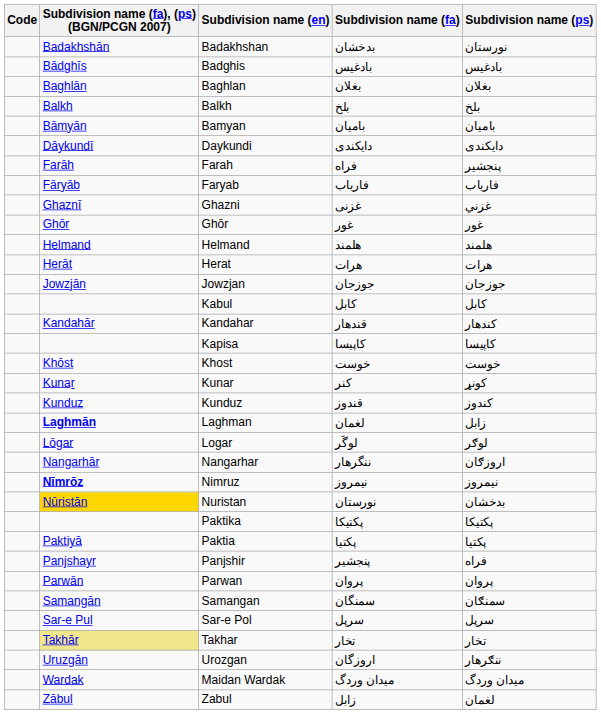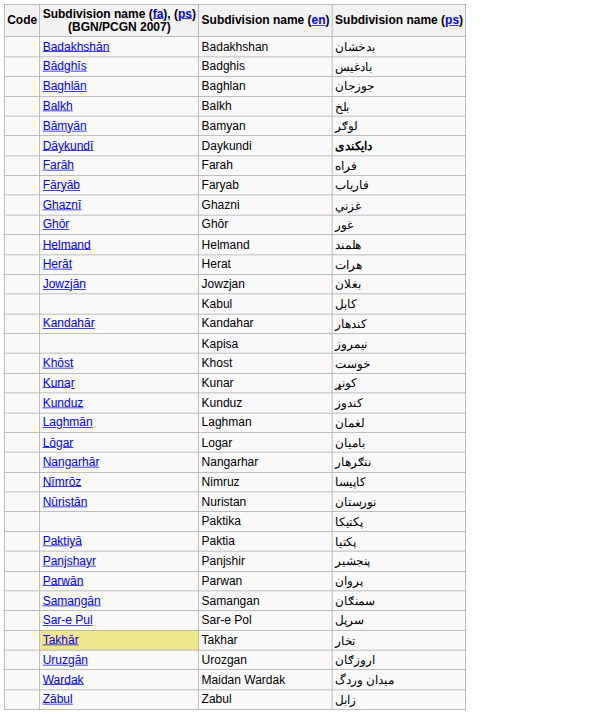- column: Subdivision name (fa) | بدخشان | بادغیس | بغلان | بلخ | بامیان | دایکندی | فراه | فاریاب | غزنى | غور | هلمند | هرات | جوزجان | کابل | قندهار | کاپیسا | خوست | کنر | قندوز | لغمان | لوگَر | ننگرهار | نیمروز | نورستان | پکتیکا | پکتیا | پنجشیر | پروان | سمنگان | سرپل | تخار | اروزگان | ميدان وردگ | زابل
Badakhshan | Subdivision name (ps): نورستان -> بدخشان
Baghlan | Subdivision name (ps): بغلان -> جوزجان
Bamyan | Subdivision name (ps): بامیان -> لوګر
Daykundi | Subdivision name (ps): normal -> bold
Farah | Subdivision name (ps): پنجشیر -> فراه
Jowzjan | Subdivision name (ps): جوزجان -> بغلان
Kapisa | Subdivision name (ps): کاپيسا -> نيمروز
Laghman | Subdivision name (fa), (ps) (BGN/PCGN 2007): bold -> normal
Laghman | Subdivision name (ps): زابل -> لغمان
Logar | Subdivision name (ps): لوګر -> بامیان
Nangarhar | Subdivision name (ps): اروزګان -> ننګرهار
Nimruz | Subdivision name (fa), (ps) (BGN/PCGN 2007): bold -> normal
Nimruz | Subdivision name (ps): نيمروز -> کاپيسا
Nuristan | Subdivision name (fa), (ps) (BGN/PCGN 2007): gold background -> no background
Nuristan | Subdivision name (ps): بدخشان -> نورستان
Panjshir | Subdivision name (ps): فراه -> پنجشیر
Urozgan | Subdivision name (ps): ننګرهار -> اروزګان
Zabul | Subdivision name (ps): لغمان -> زابل
